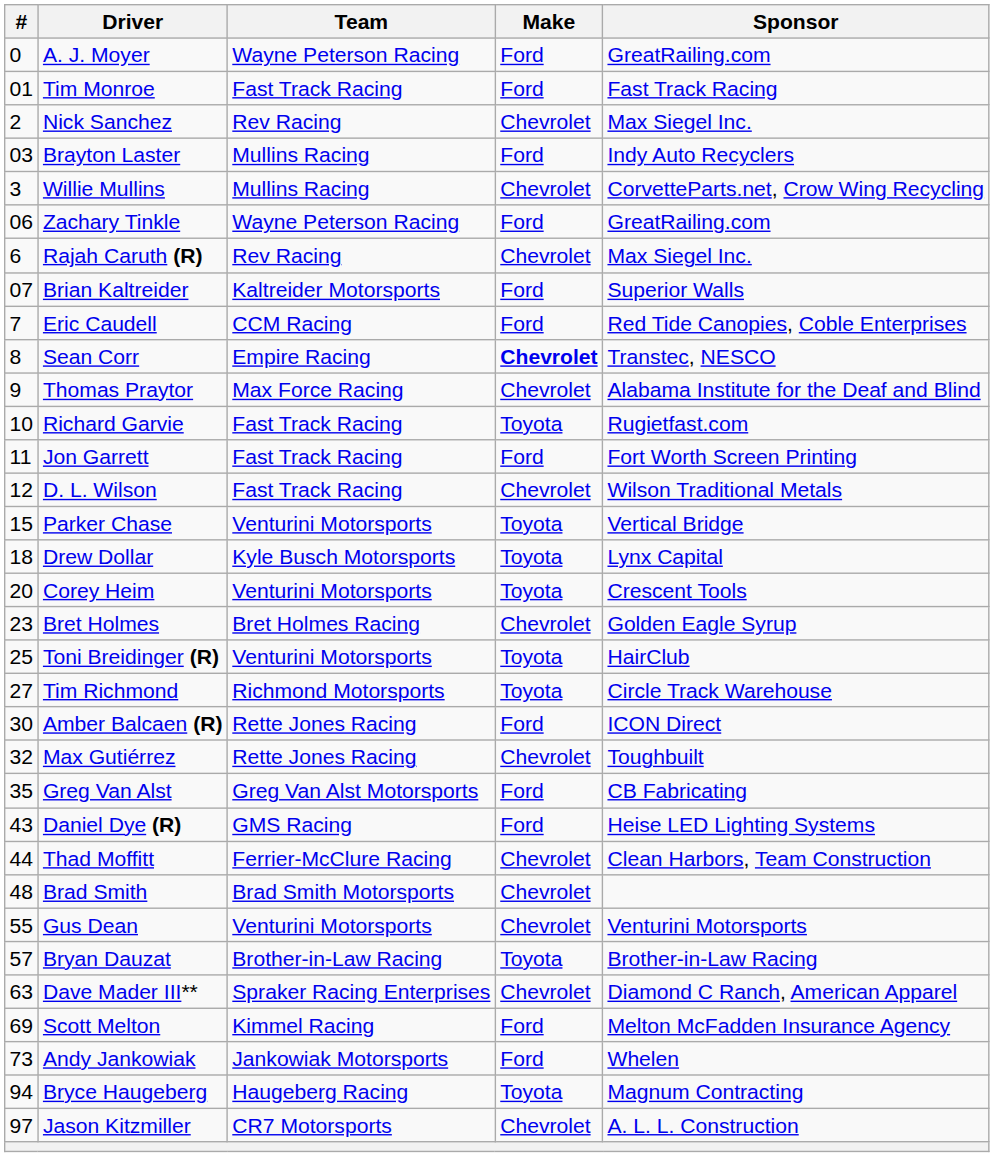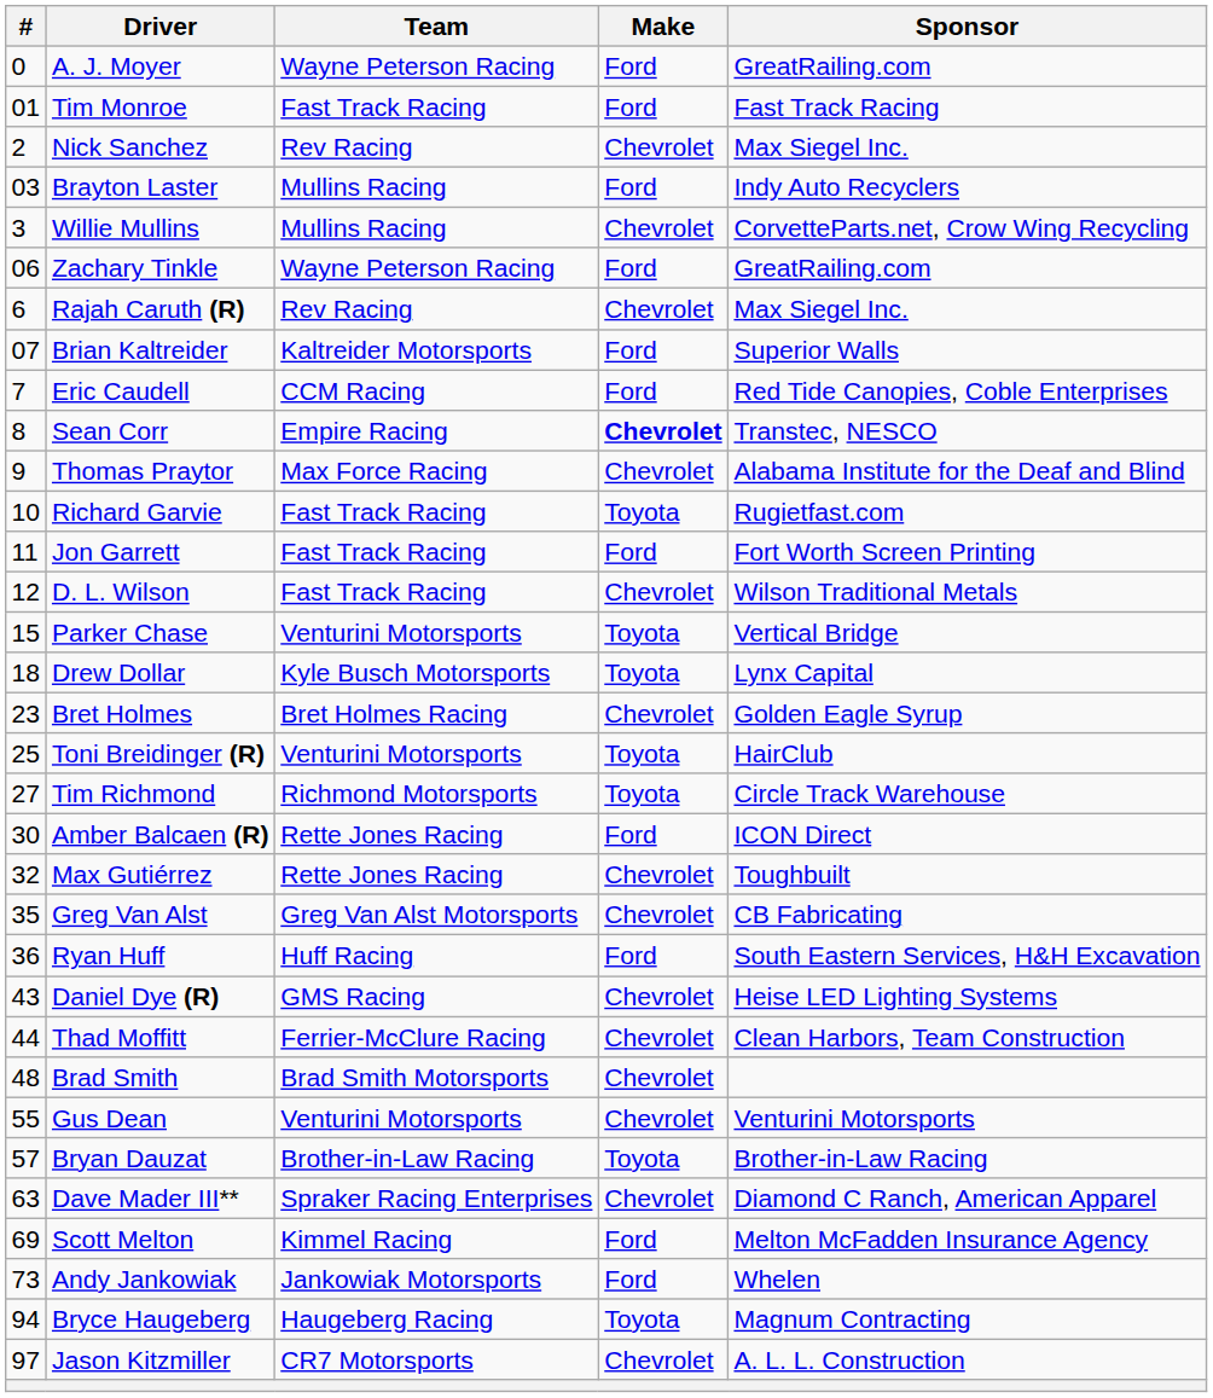- row: 20 | Corey Heim | Venturini Motorsports | Toyota | Crescent Tools
Greg Van Alst | Make: Ford -> Chevrolet
+ row: 36 | Ryan Huff | Huff Racing | Ford | South Eastern Services, H&H Excavation
Daniel Dye (R) | Make: Ford -> Chevrolet
